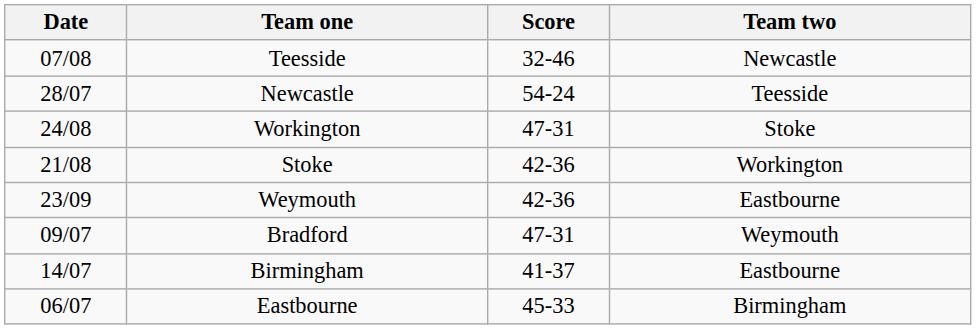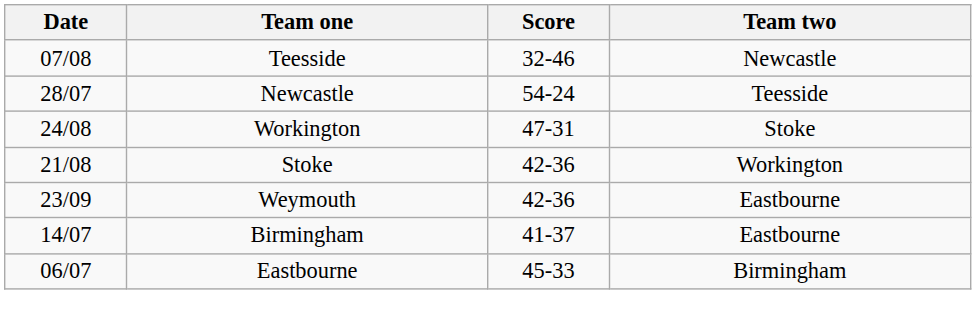- row: 09/07 | Bradford | 47-31 | Weymouth
